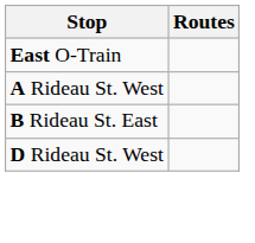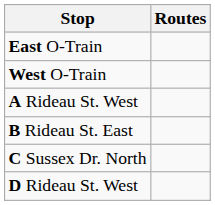+ row: West O-Train
+ row: C Sussex Dr. North
